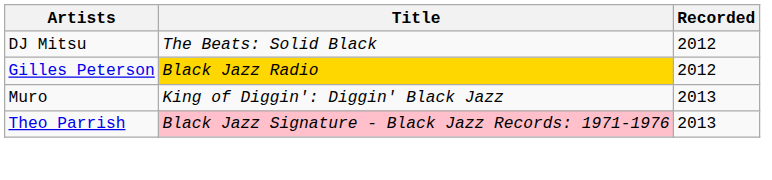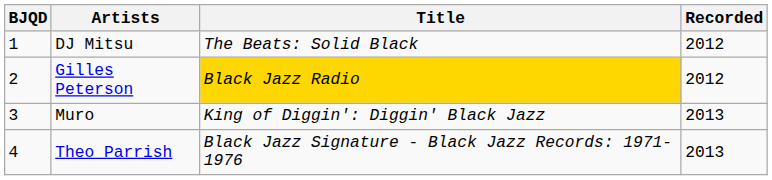+ column: BJQD | 1 | 2 | 3 | 4
Theo Parrish | Title: pink background -> no background
